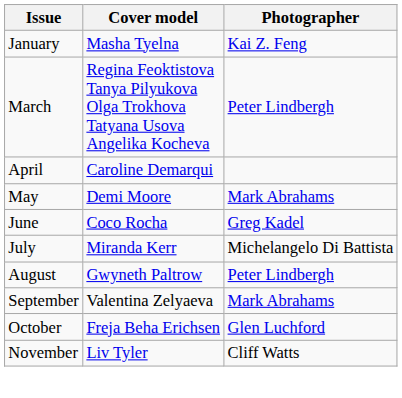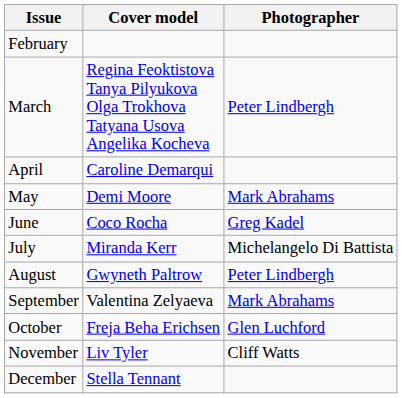- row: January | Masha Tyelna | Kai Z. Feng
+ row: February
+ row: December | Stella Tennant
